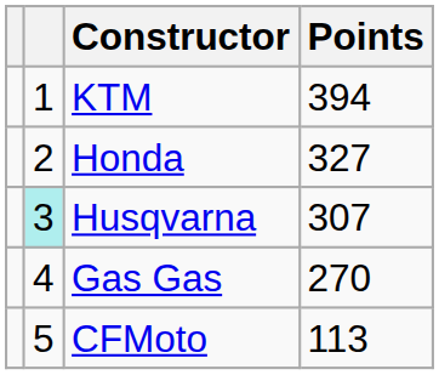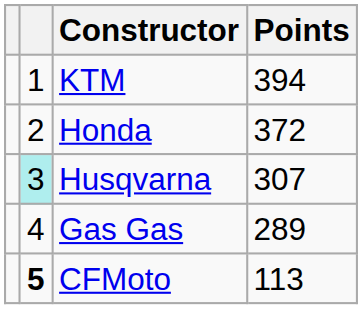Honda | Points: 327 -> 372
Gas Gas | Points: 270 -> 289
CFMoto | column 2: normal -> bold
